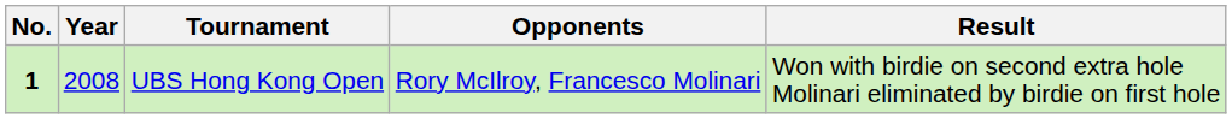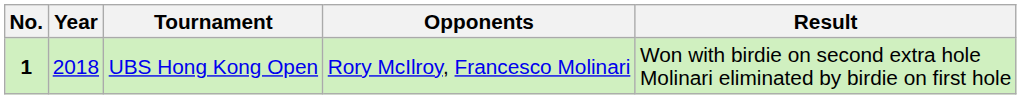UBS Hong Kong Open | Year: 2008 -> 2018
